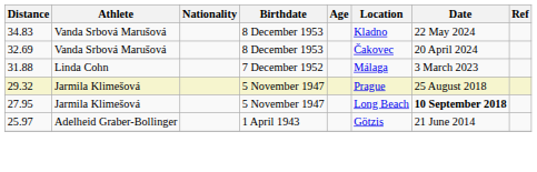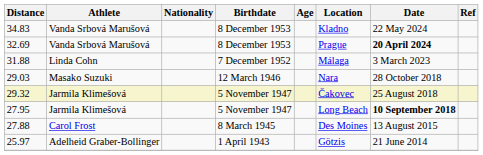32.69 | Location: Čakovec -> Prague
32.69 | Date: normal -> bold
+ row: 29.03 | Masako Suzuki | 12 March 1946 | Nara | 28 October 2018
29.32 | Location: Prague -> Čakovec
+ row: 27.88 | Carol Frost | 8 March 1945 | Des Moines | 13 August 2015
